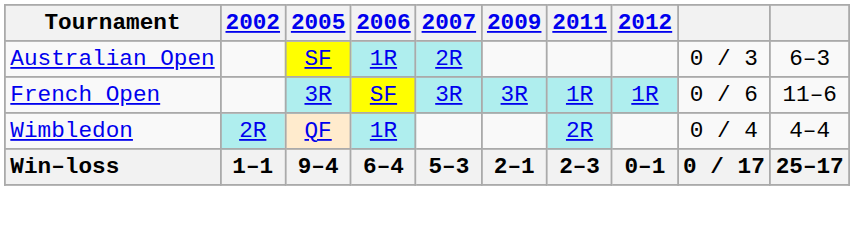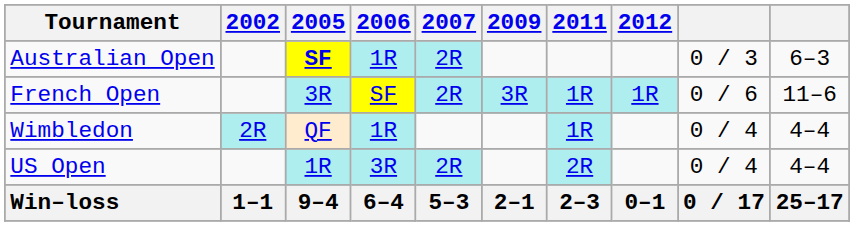Australian Open | 2005: normal -> bold
French Open | 2007: 3R -> 2R
Wimbledon | 2011: 2R -> 1R
+ row: US Open | 1R | 3R | 2R | 2R | 0 / 4 | 4–4
